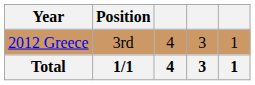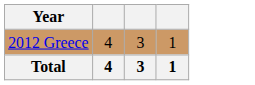- column: Position | 3rd | 1/1
